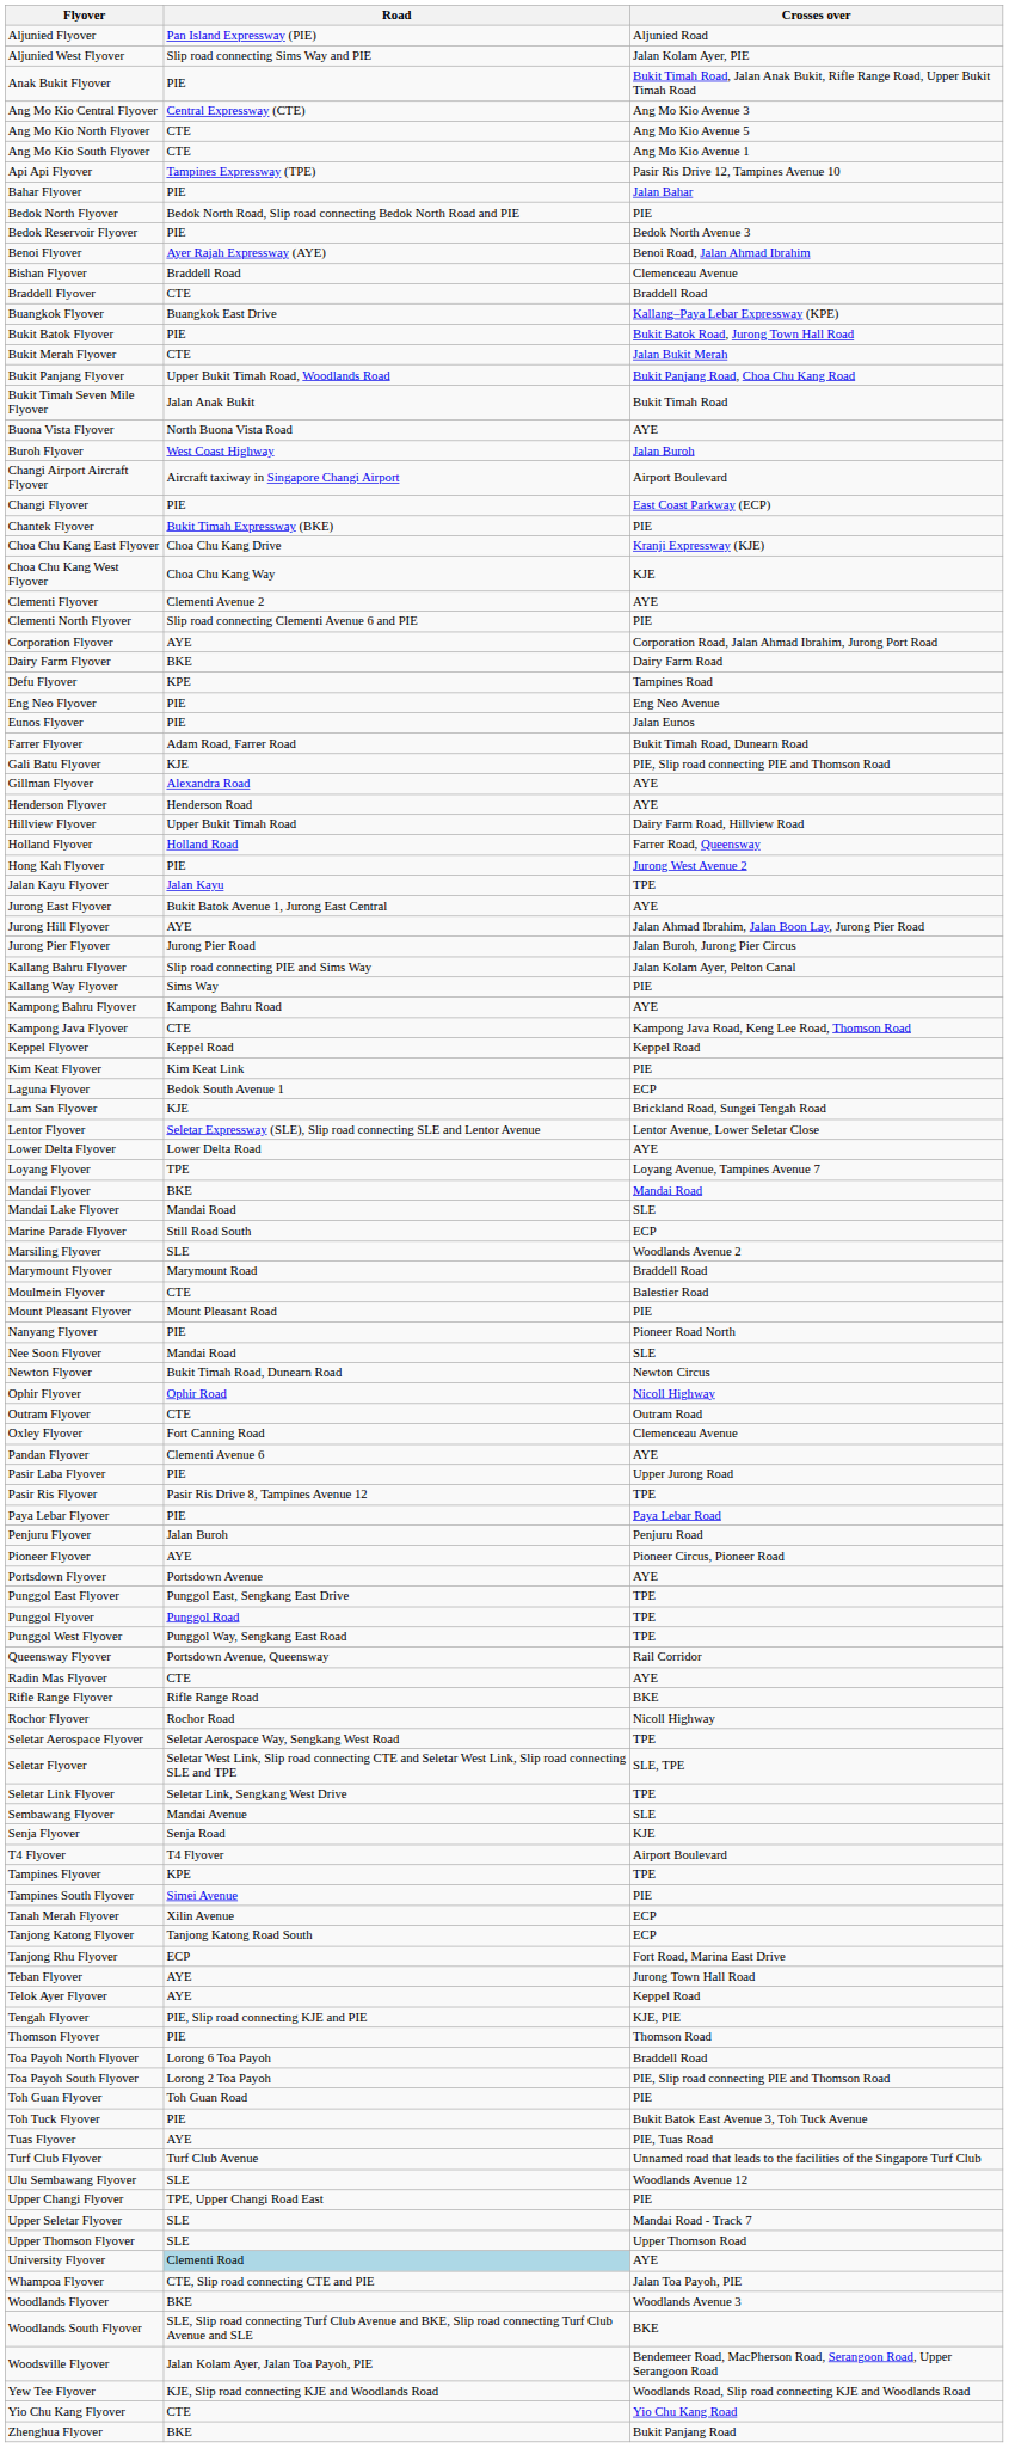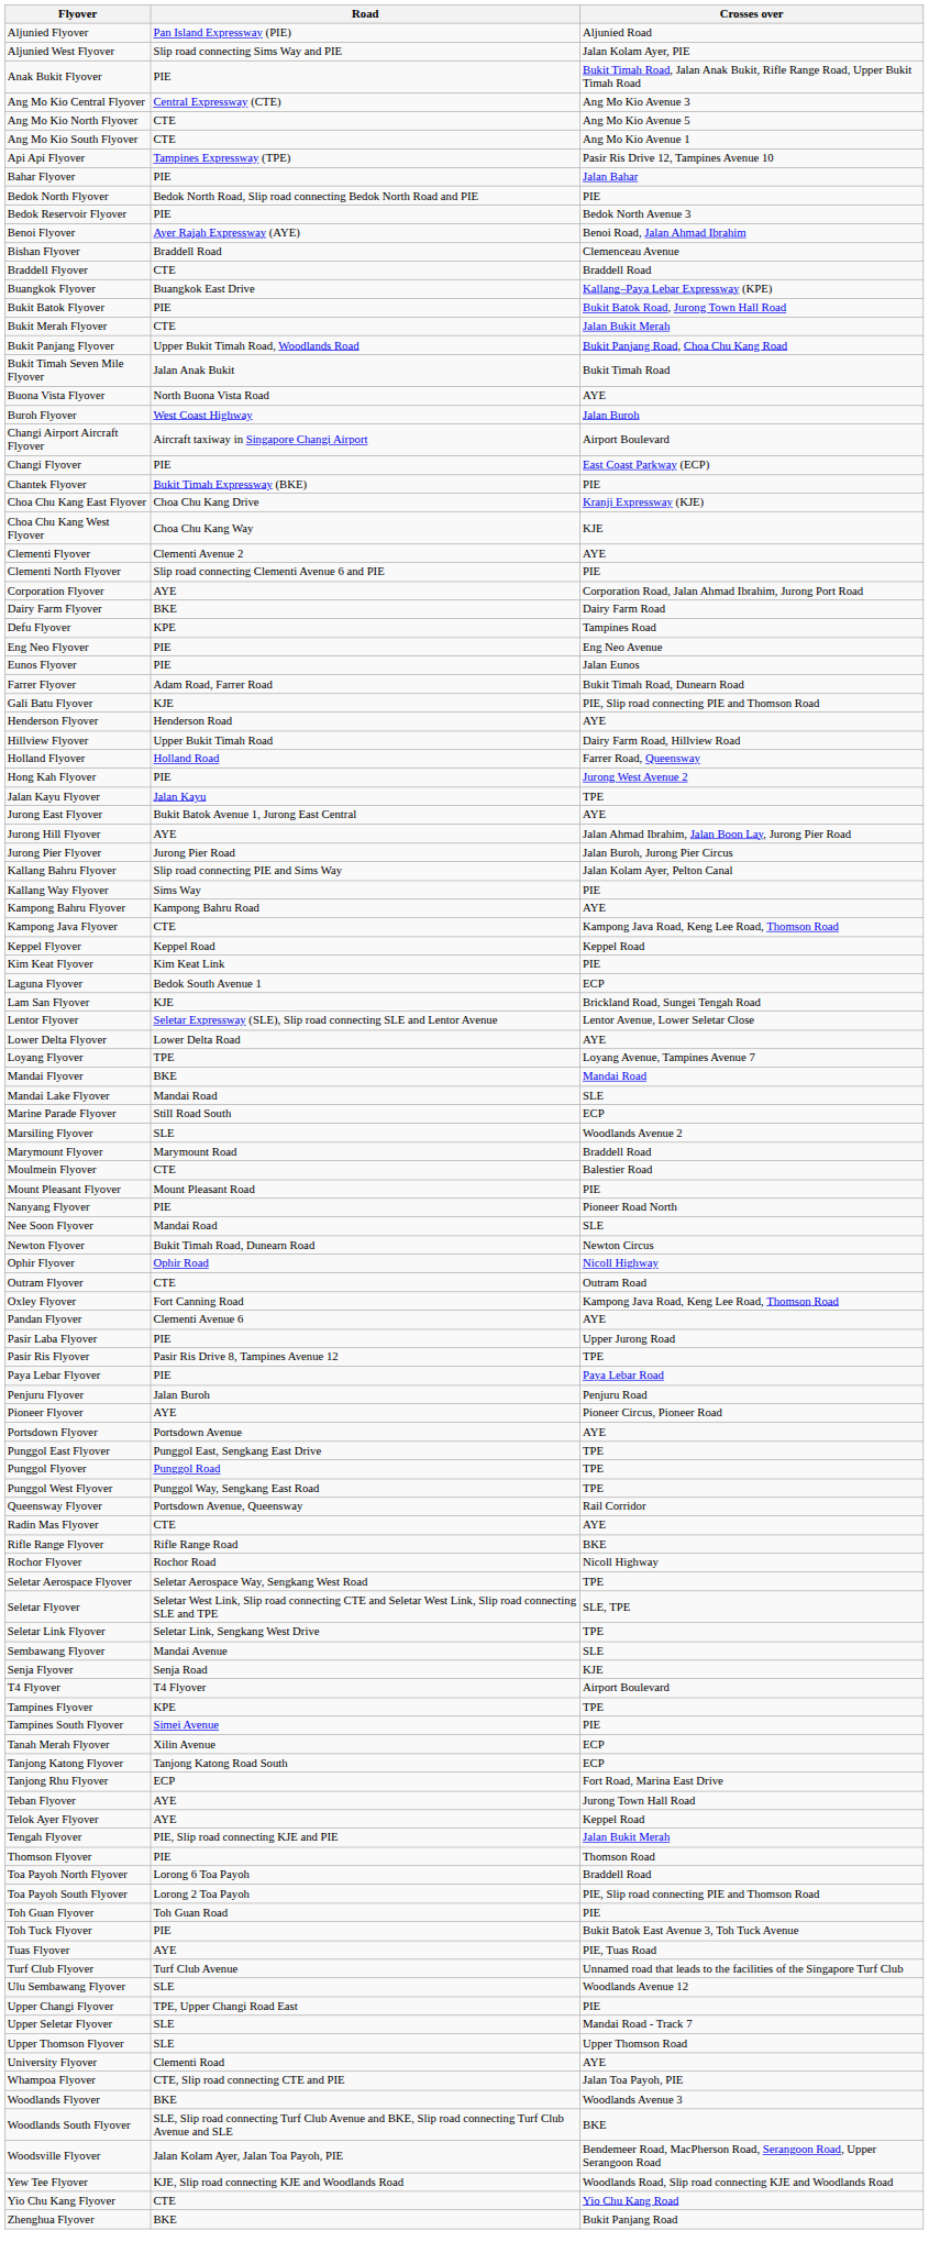- row: Gillman Flyover | Alexandra Road | AYE
Oxley Flyover | Crosses over: Clemenceau Avenue -> Kampong Java Road, Keng Lee Road, Thomson Road
Tengah Flyover | Crosses over: KJE, PIE -> Jalan Bukit Merah
University Flyover | Road: lightblue background -> no background
